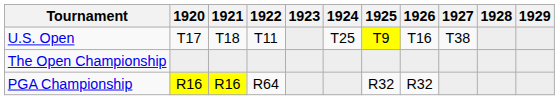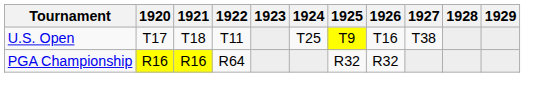- row: The Open Championship
